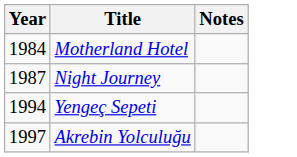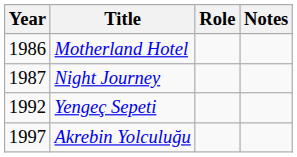+ column: Role
Motherland Hotel | Year: 1984 -> 1986
Yengeç Sepeti | Year: 1994 -> 1992
